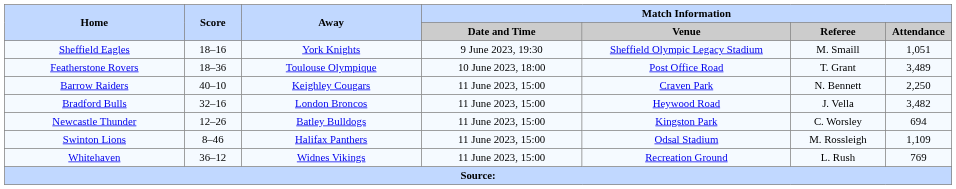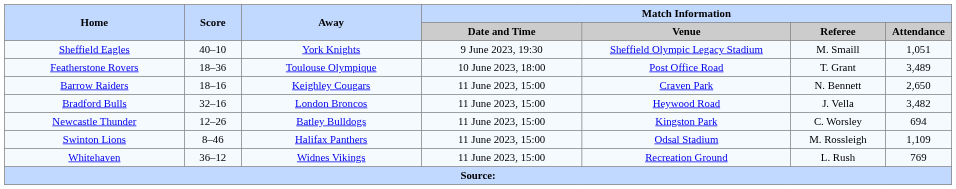Sheffield Eagles | Score: 18–16 -> 40–10
Barrow Raiders | Score: 40–10 -> 18–16
Barrow Raiders | Match Information / Attendance: 2,250 -> 2,650
